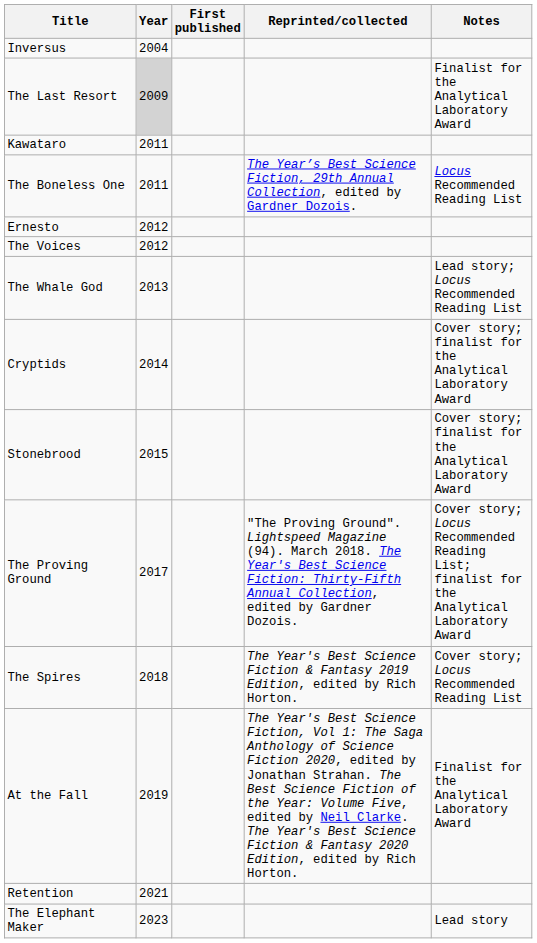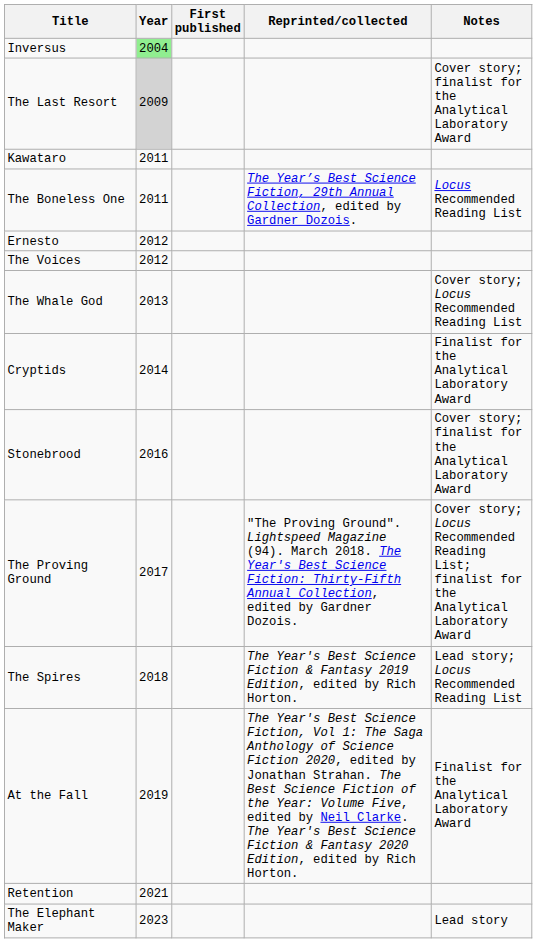Inversus | Year: no background -> lightgreen background
The Last Resort | Notes: Finalist for the Analytical Laboratory Award -> Cover story; finalist for the Analytical Laboratory Award
The Whale God | Notes: Lead story; Locus Recommended Reading List -> Cover story; Locus Recommended Reading List
Cryptids | Notes: Cover story; finalist for the Analytical Laboratory Award -> Finalist for the Analytical Laboratory Award
Stonebrood | Year: 2015 -> 2016
The Spires | Notes: Cover story; Locus Recommended Reading List -> Lead story; Locus Recommended Reading List
